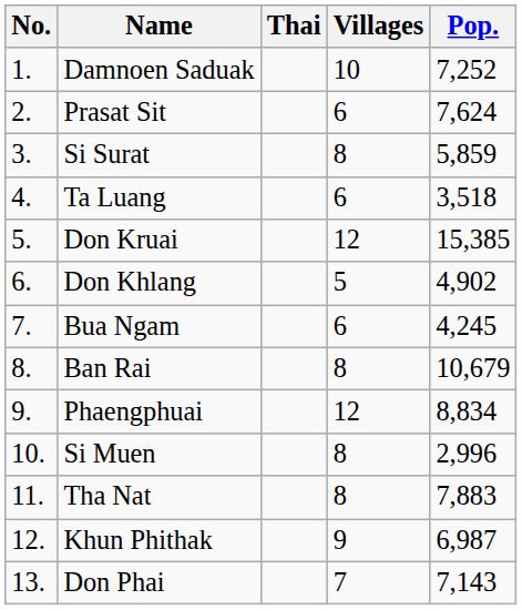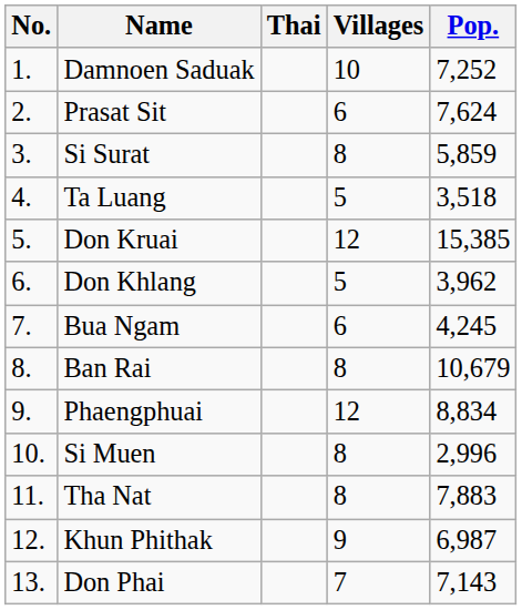Ta Luang | Villages: 6 -> 5
Don Khlang | Pop.: 4,902 -> 3,962
